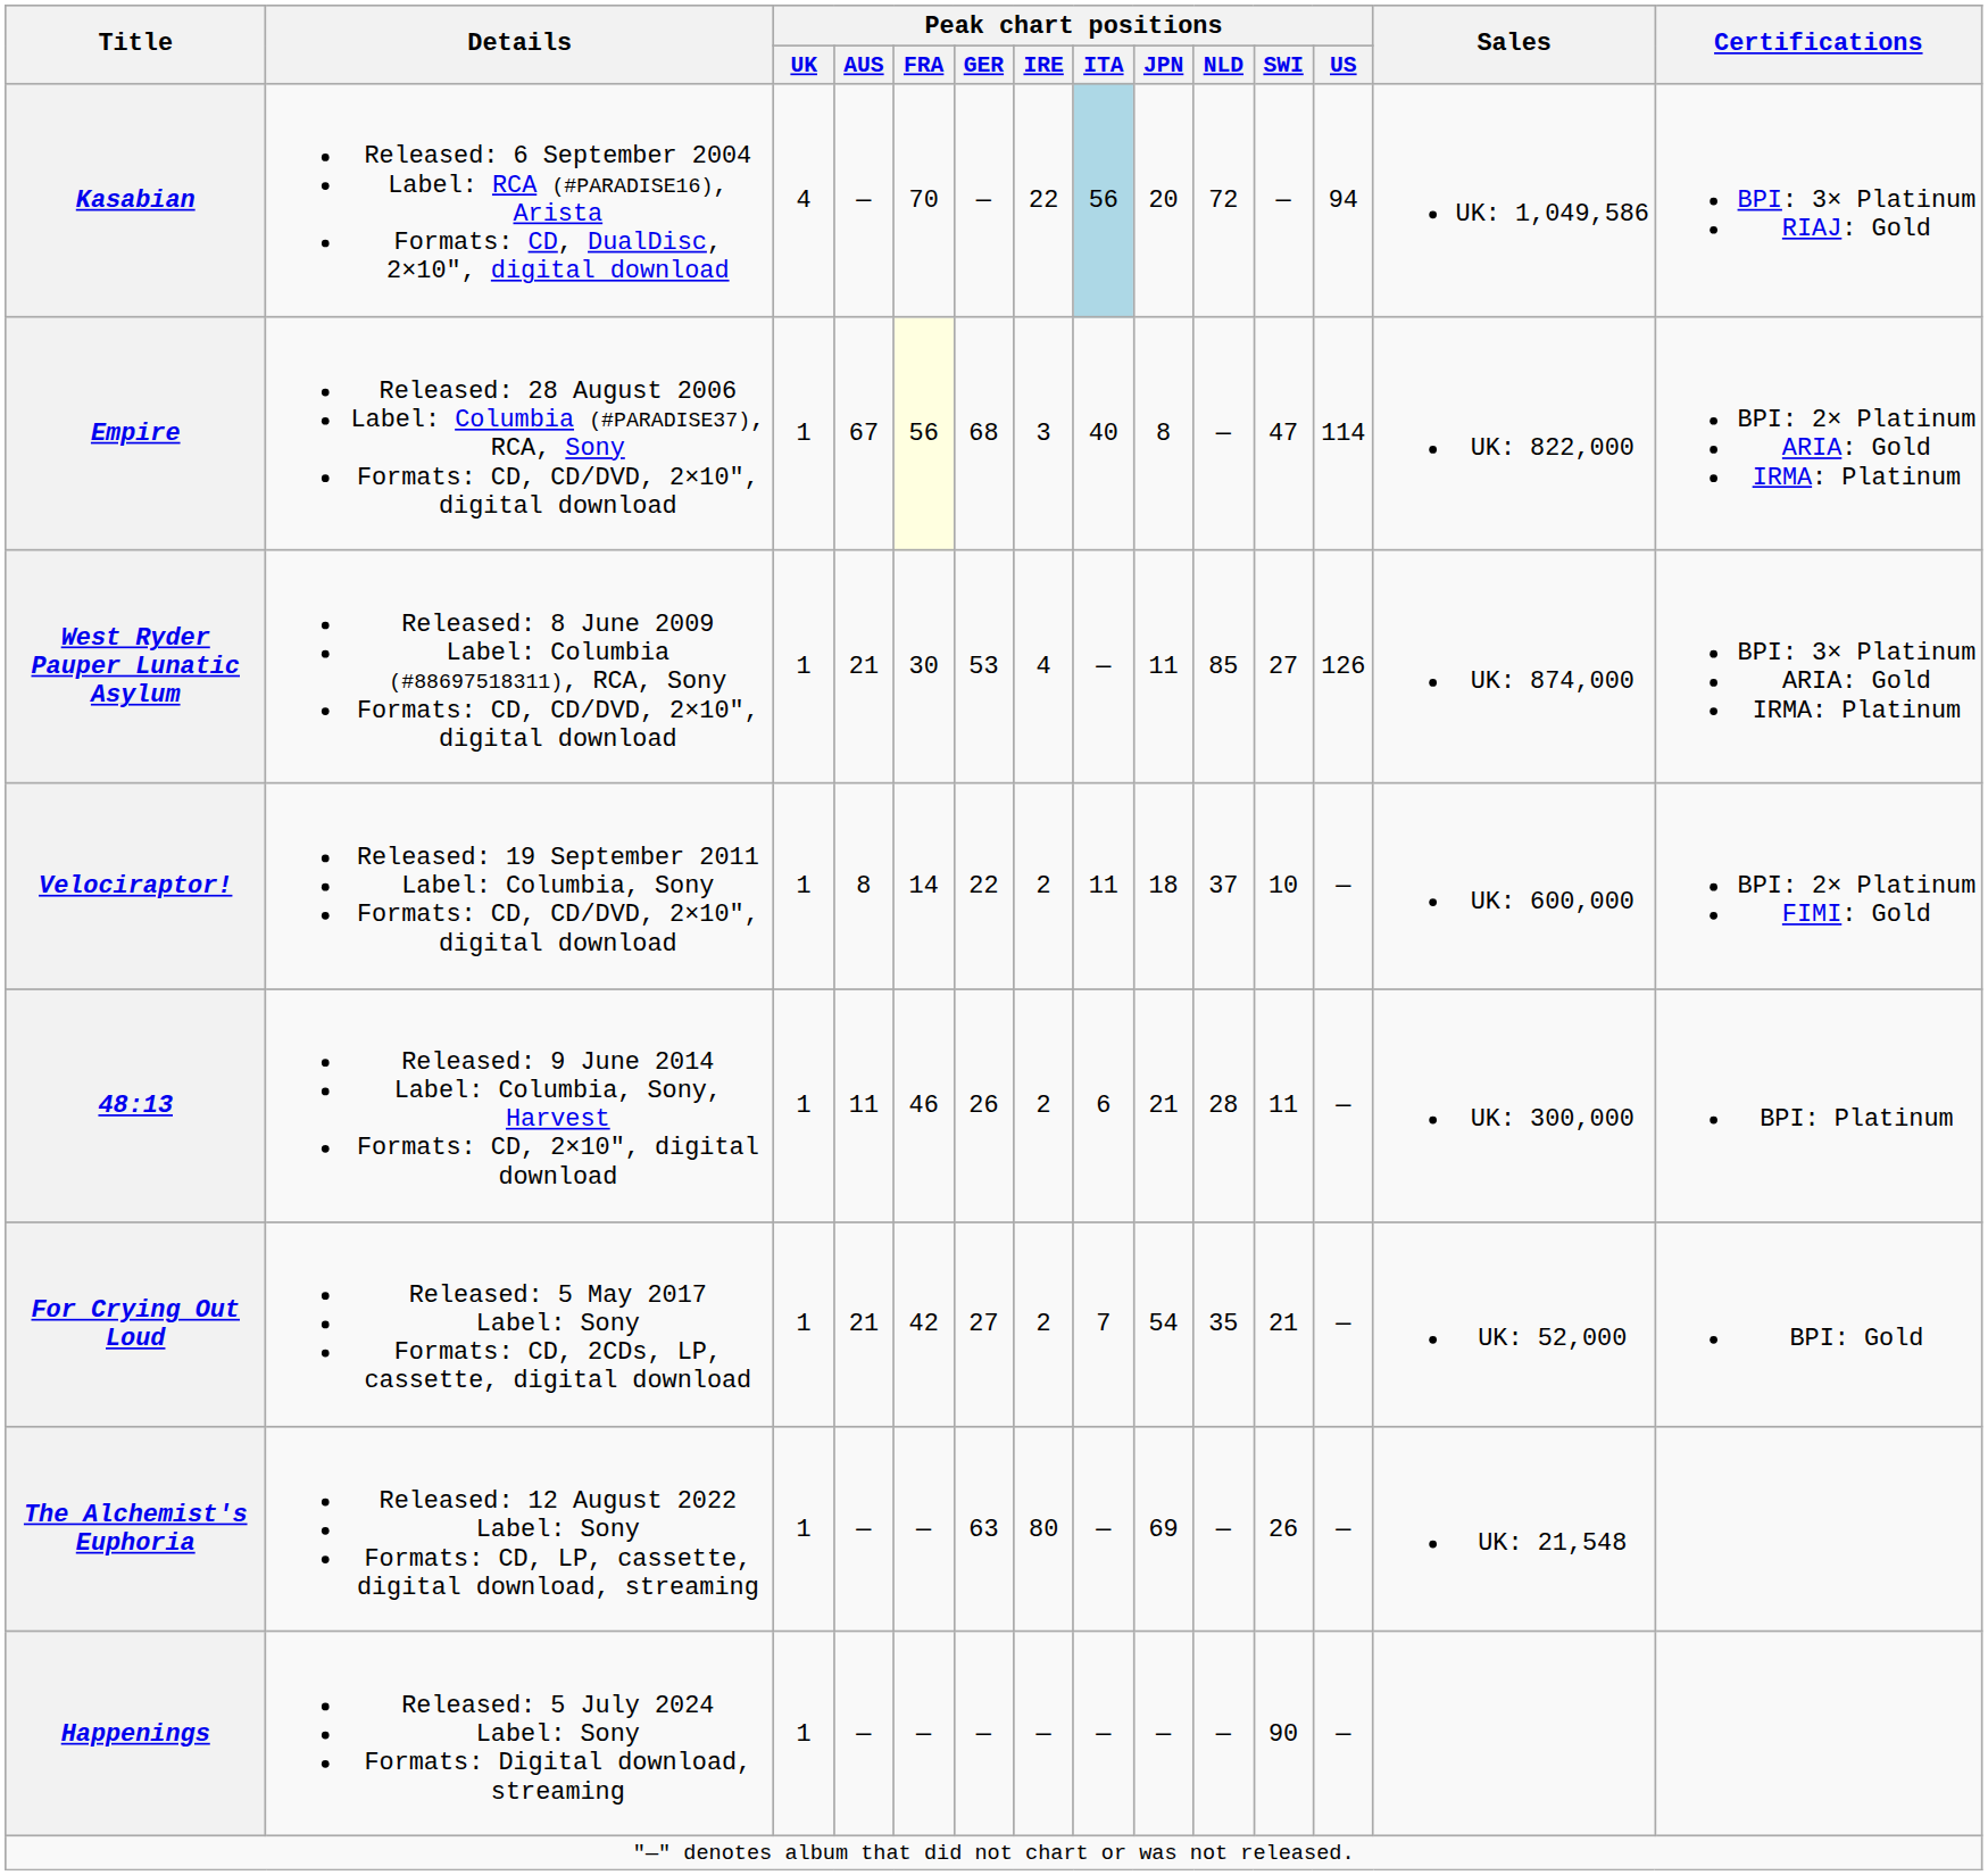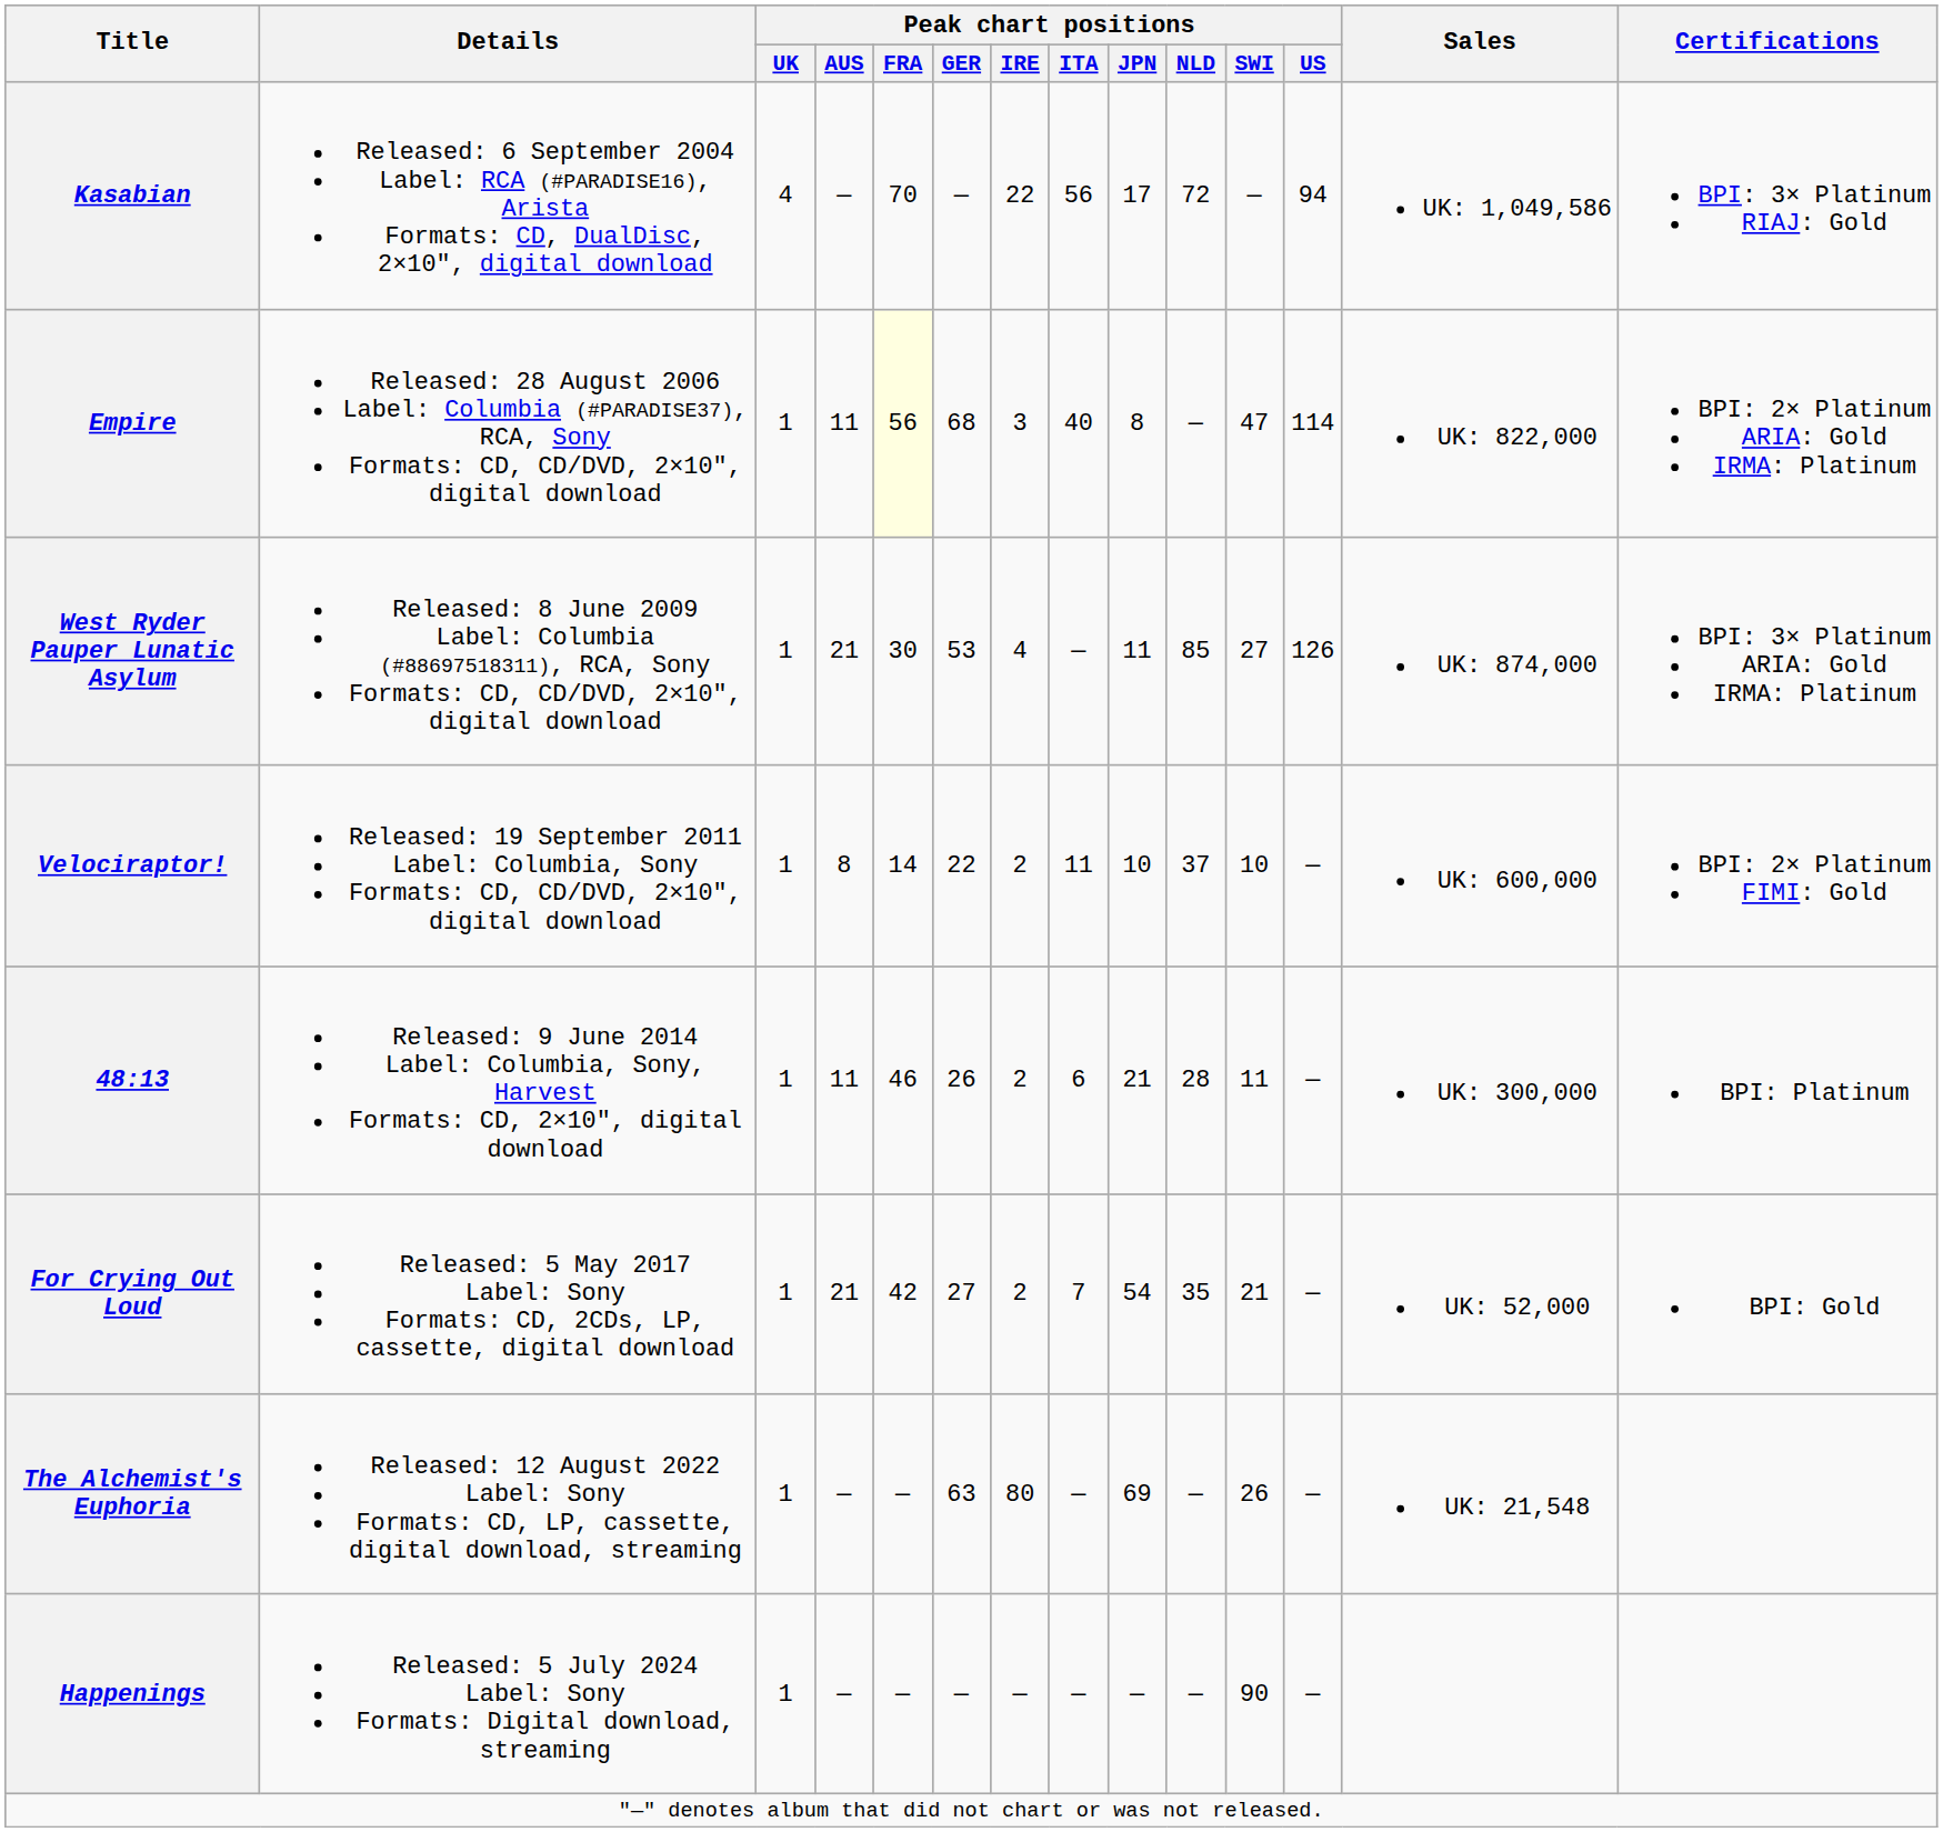Kasabian | Peak chart positions / ITA: lightblue background -> no background
Kasabian | Peak chart positions / JPN: 20 -> 17
Empire | Peak chart positions / AUS: 67 -> 11
Velociraptor! | Peak chart positions / JPN: 18 -> 10
